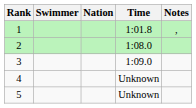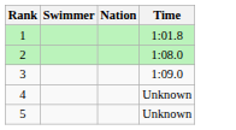- column: Notes | ,
